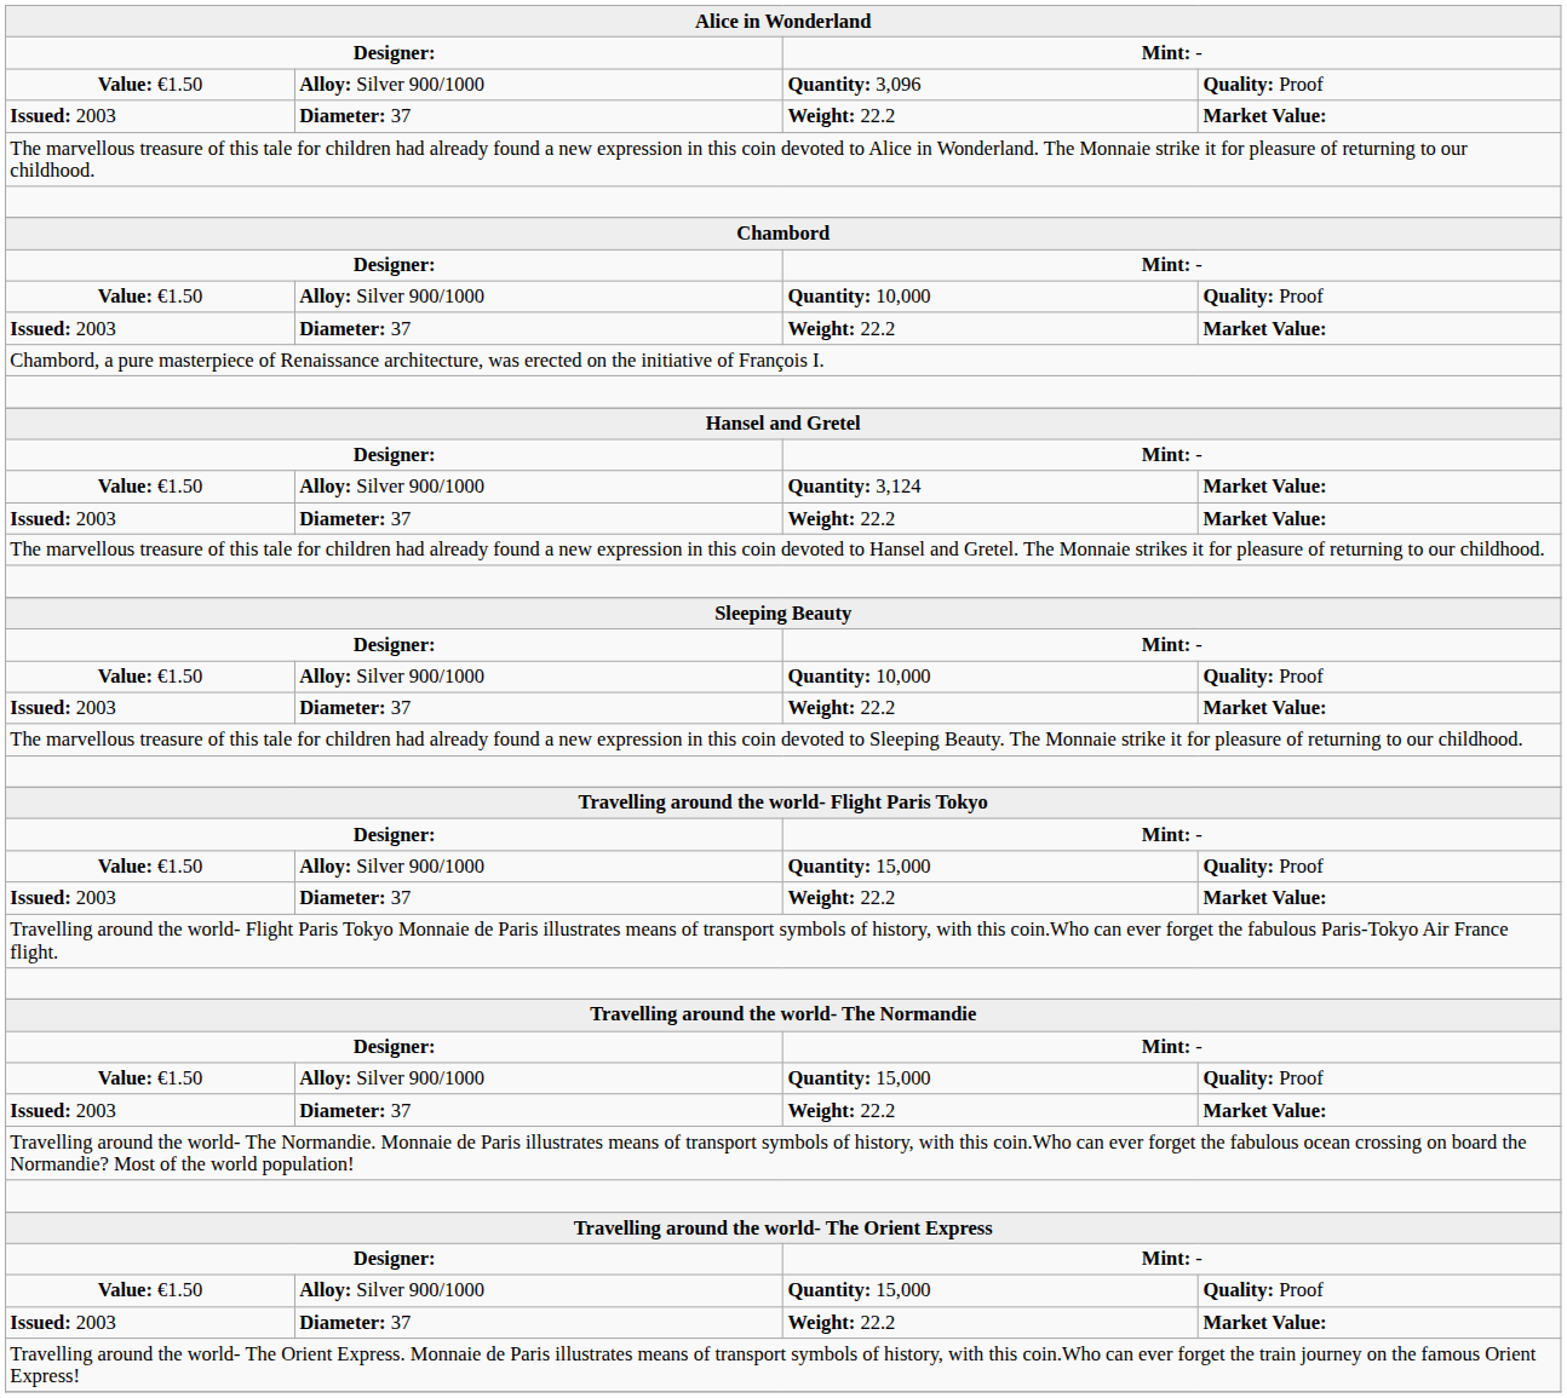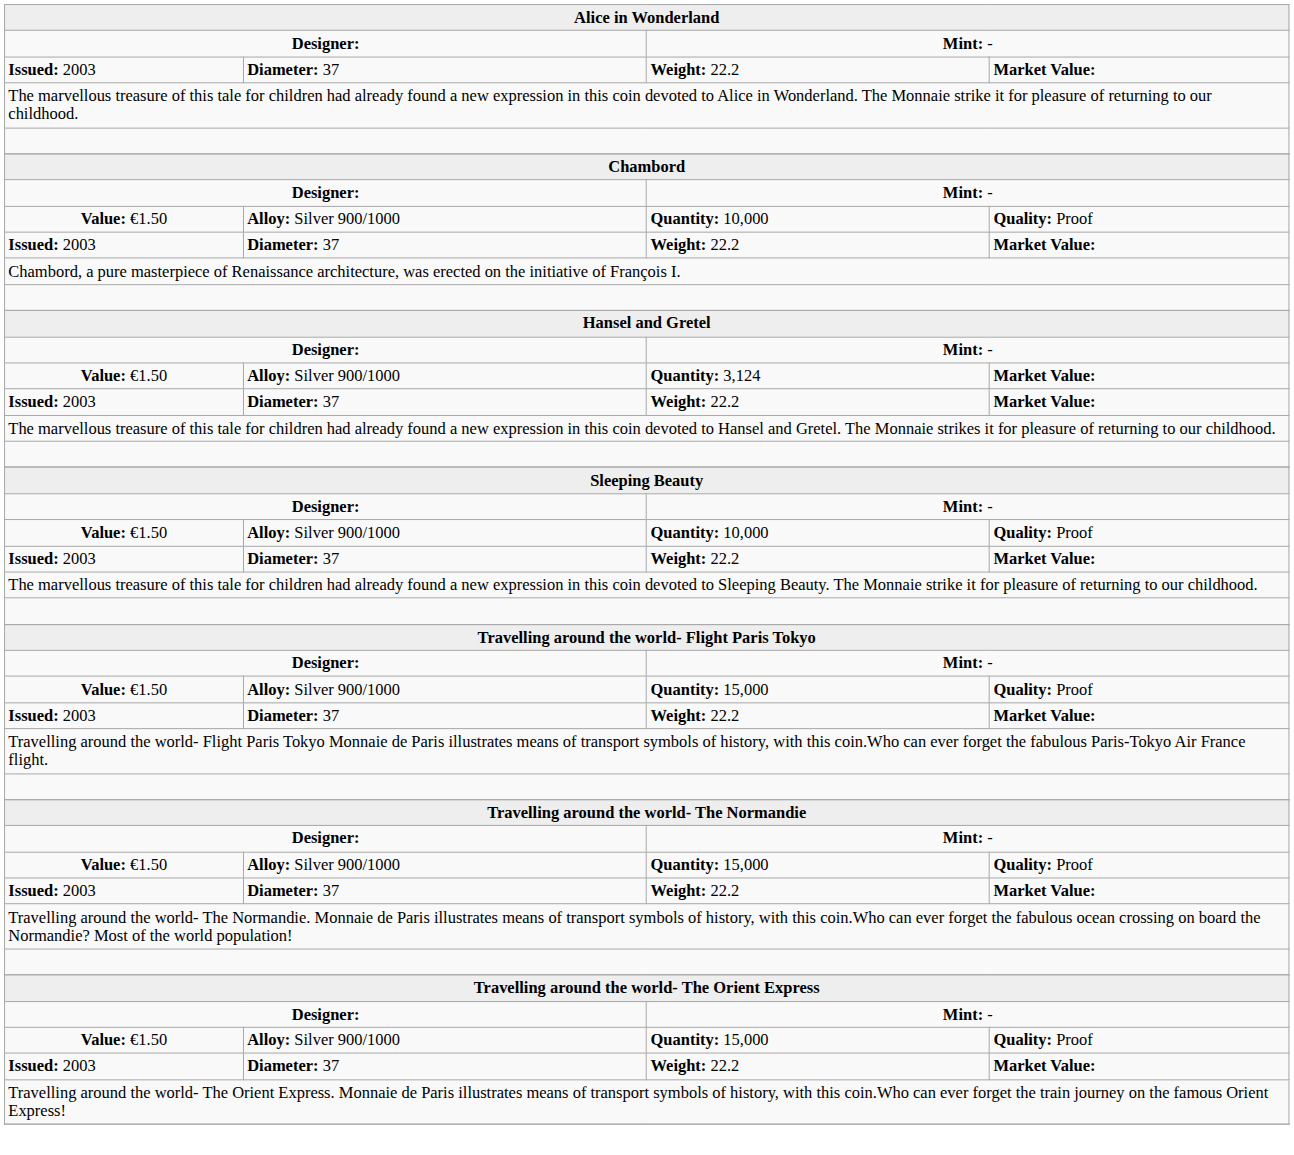- row: Value: €1.50 | Alloy: Silver 900/1000 | Quantity: 3,096 | Quality: Proof
